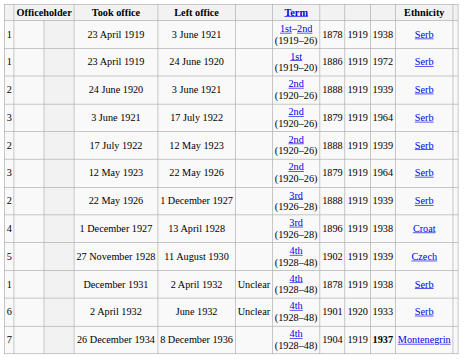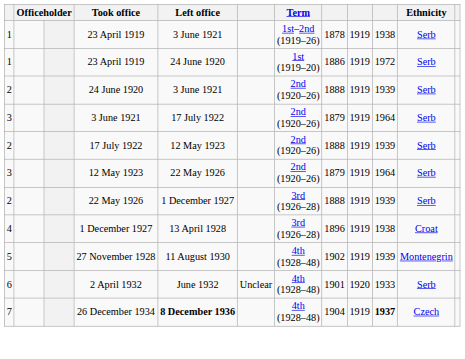27 November 1928 | Ethnicity: Czech -> Montenegrin
- row: 1 | December 1931 | 2 April 1932 | Unclear | 4th (1928–48) | 1878 | 1919 | 1938 | Serb
26 December 1934 | Left office: normal -> bold
26 December 1934 | Ethnicity: Montenegrin -> Czech
